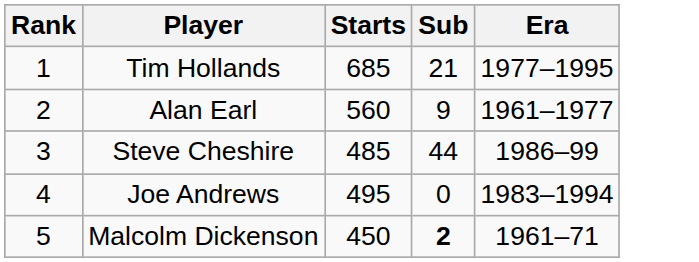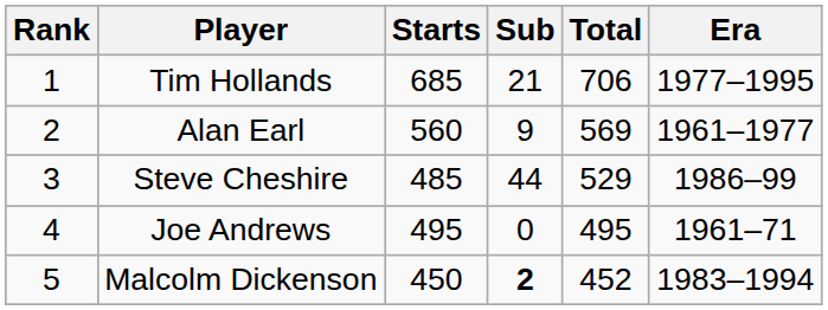+ column: Total | 706 | 569 | 529 | 495 | 452
Joe Andrews | Era: 1983–1994 -> 1961–71
Malcolm Dickenson | Era: 1961–71 -> 1983–1994
